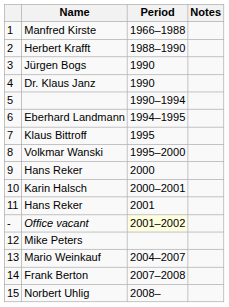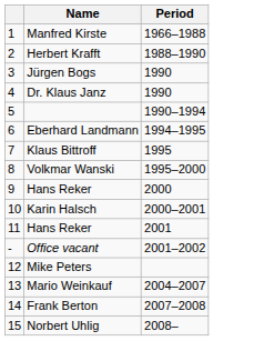- column: Notes
Office vacant | Period: lightyellow background -> no background
